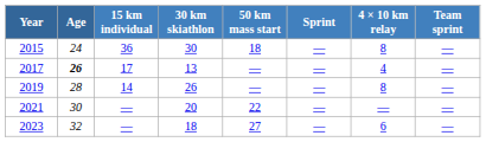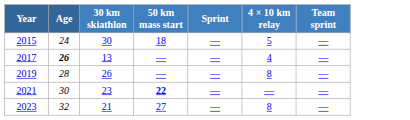- column: 15 km individual | 36 | 17 | 14 | — | —
2015 | 4 × 10 km relay: 8 -> 5
2021 | 30 km skiathlon: 20 -> 23
2021 | 50 km mass start: normal -> bold
2023 | 30 km skiathlon: 18 -> 21
2023 | 4 × 10 km relay: 6 -> 8
